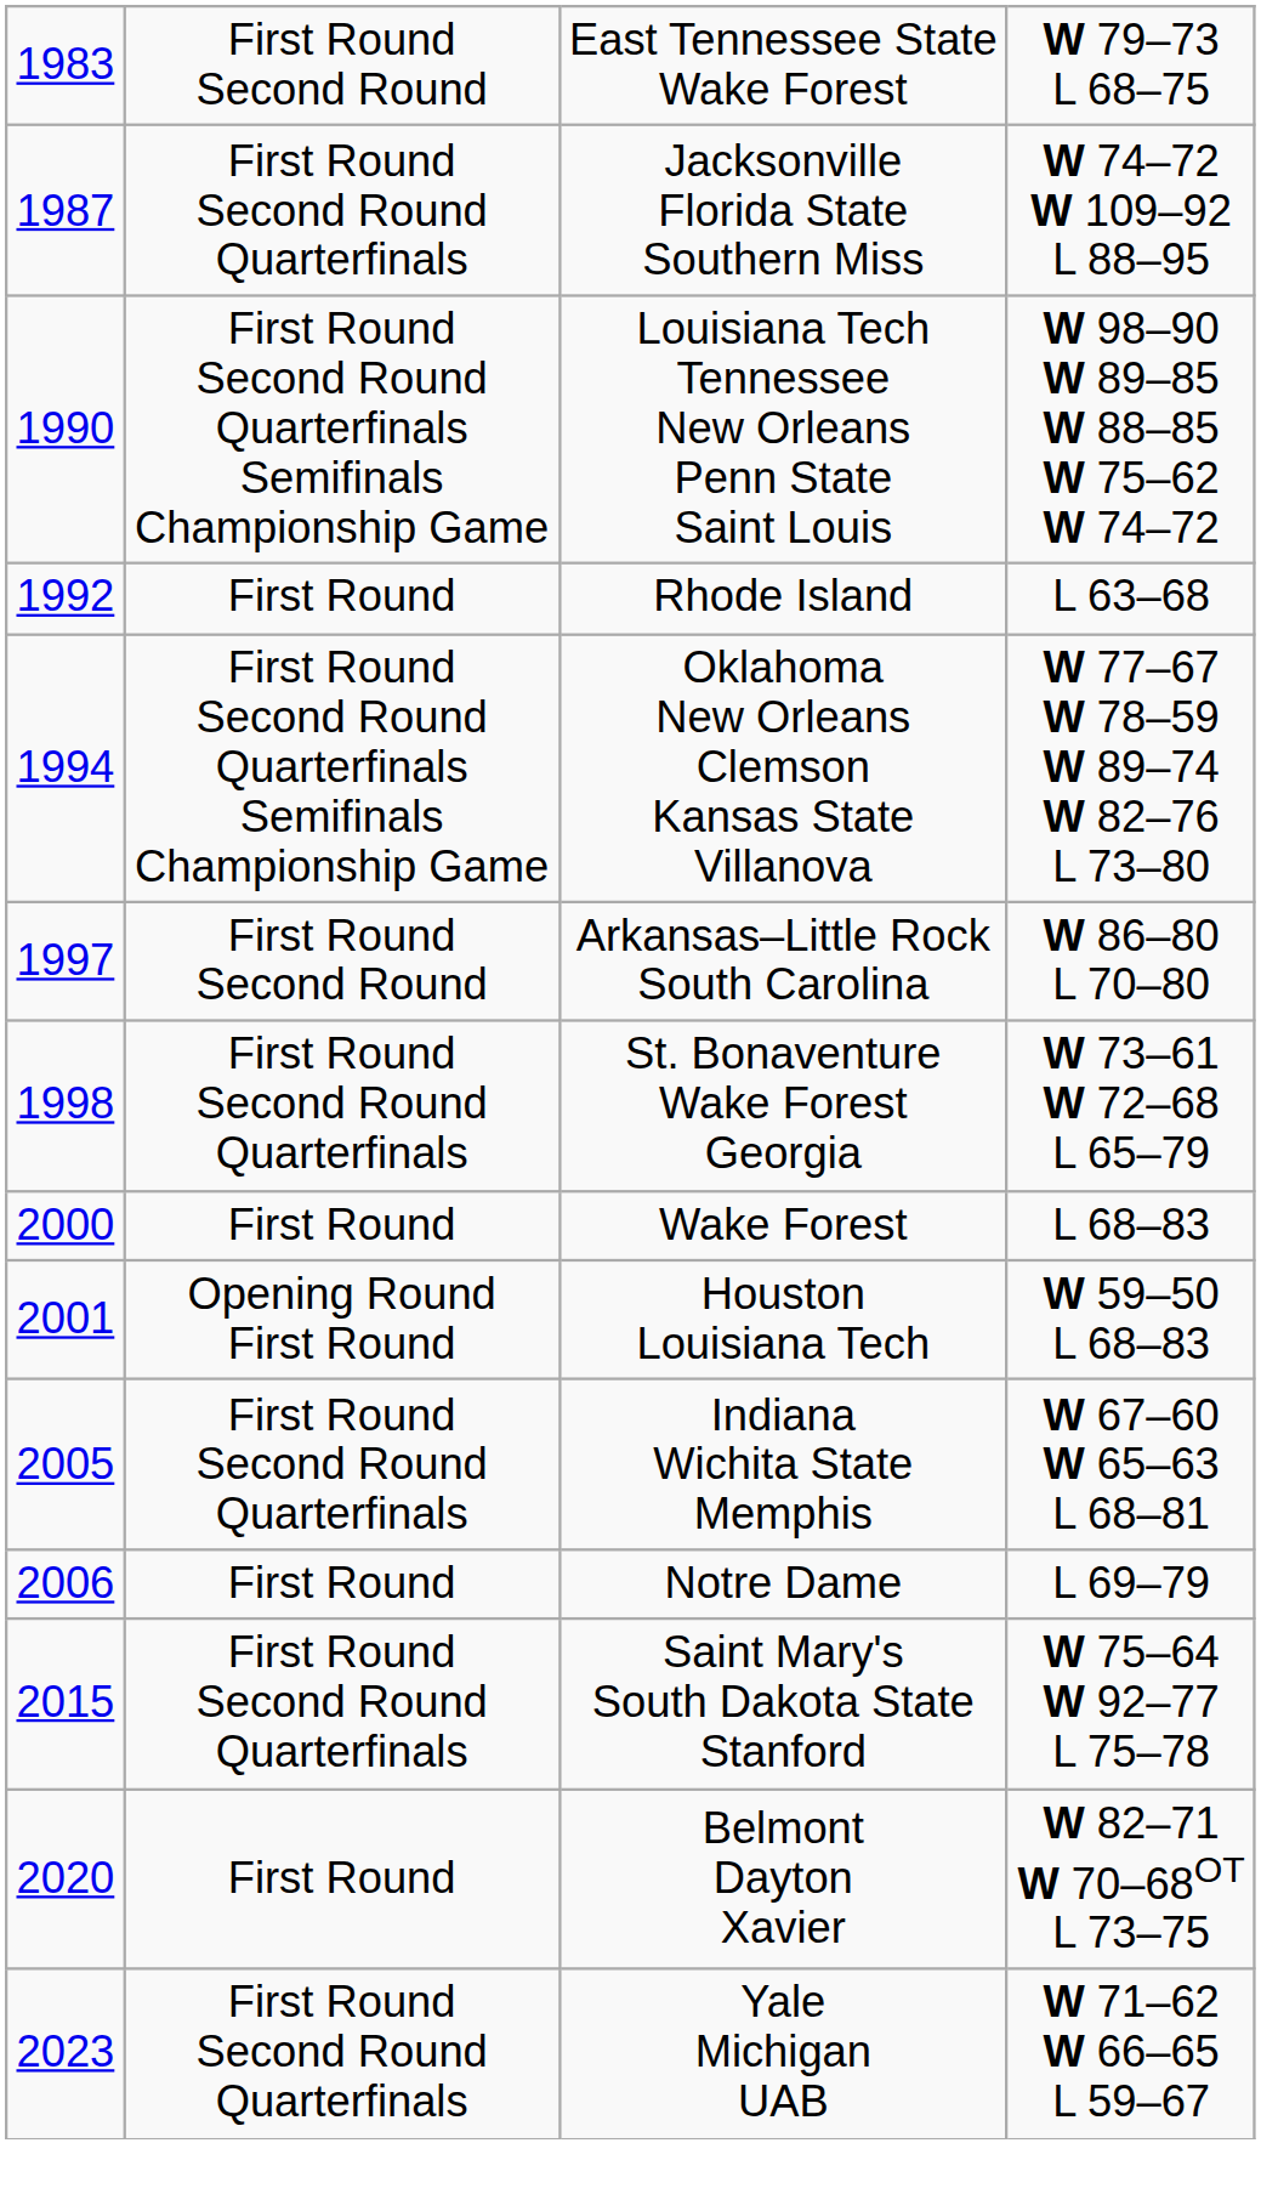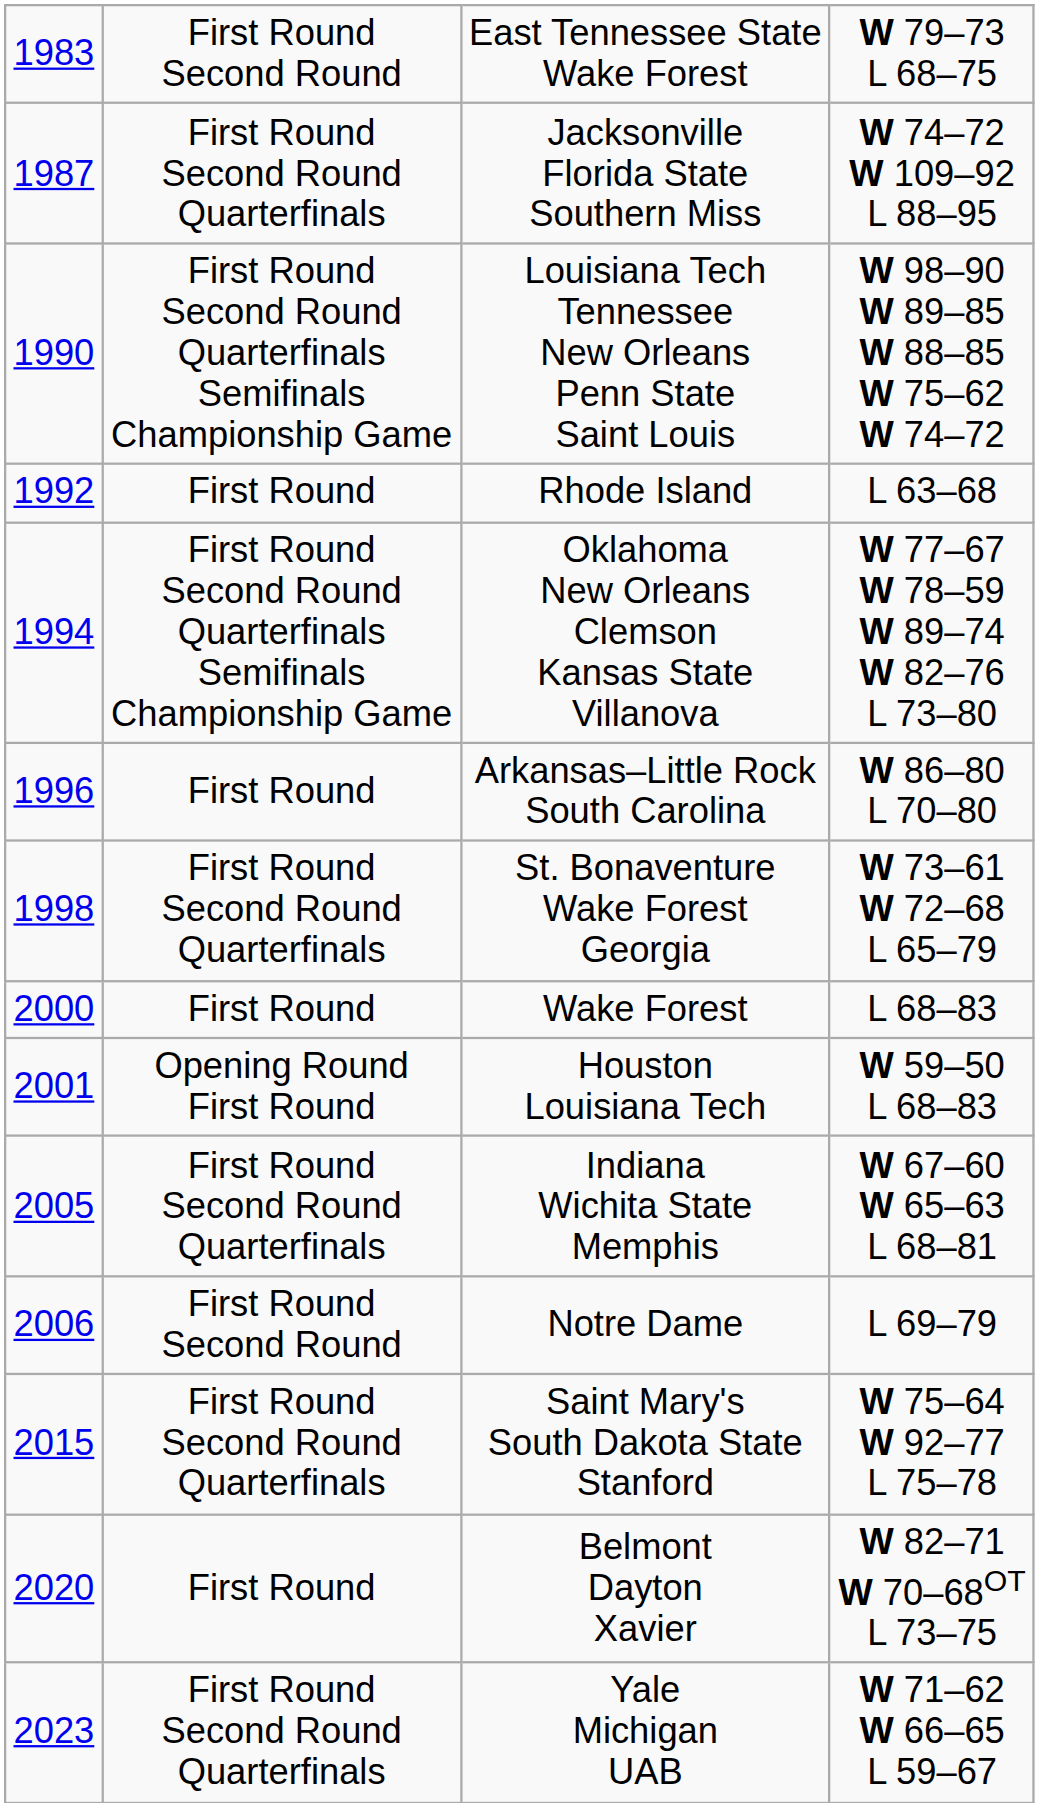Arkansas–Little Rock South Carolina | column 1: 1997 -> 1996
Arkansas–Little Rock South Carolina | column 2: First Round Second Round -> First Round
Notre Dame | column 2: First Round -> First Round Second Round
